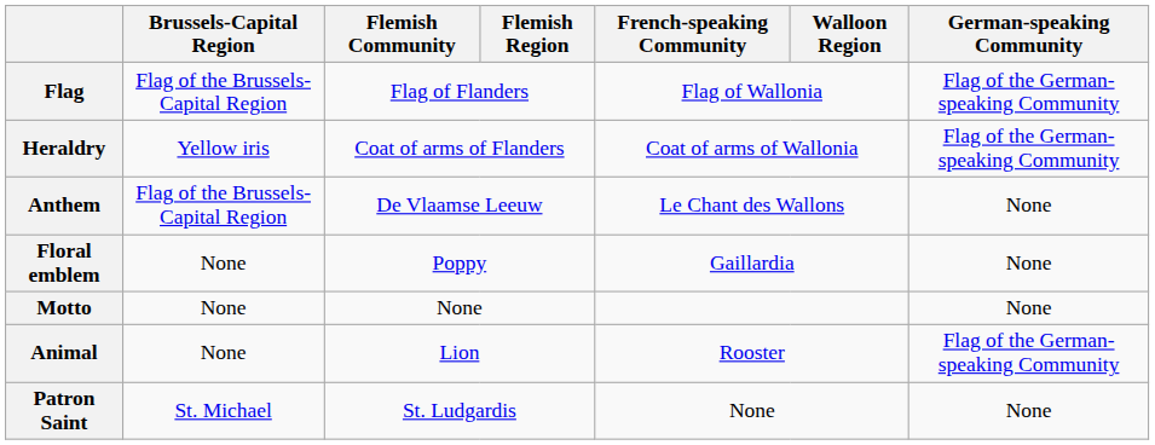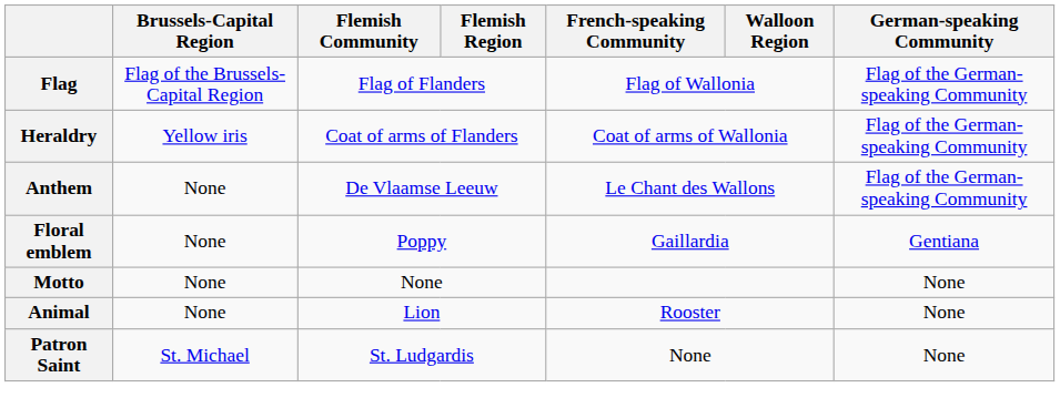Anthem | Brussels-Capital Region: Flag of the Brussels-Capital Region -> None
Anthem | German-speaking Community: None -> Flag of the German-speaking Community
Floral emblem | German-speaking Community: None -> Gentiana
Animal | German-speaking Community: Flag of the German-speaking Community -> None
